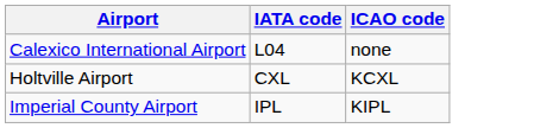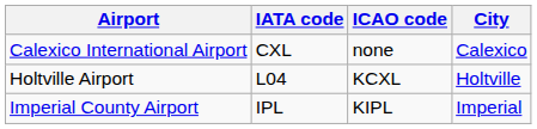+ column: City | Calexico | Holtville | Imperial
Calexico International Airport | IATA code: L04 -> CXL
Holtville Airport | IATA code: CXL -> L04
